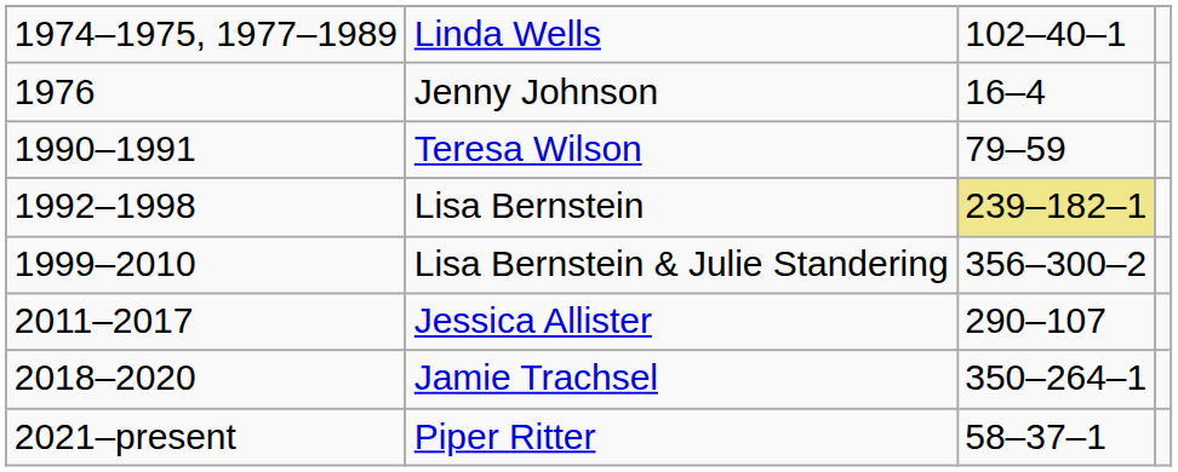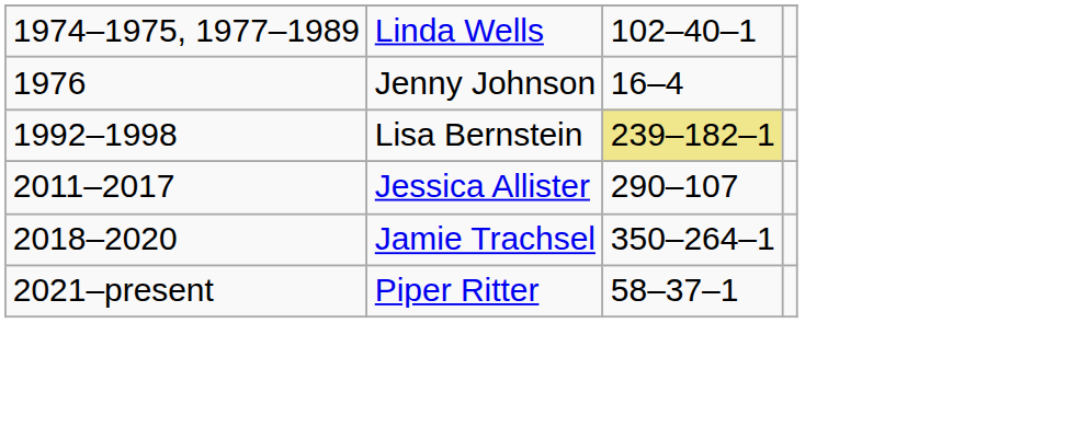- row: 1990–1991 | Teresa Wilson | 79–59
- row: 1999–2010 | Lisa Bernstein & Julie Standering | 356–300–2
